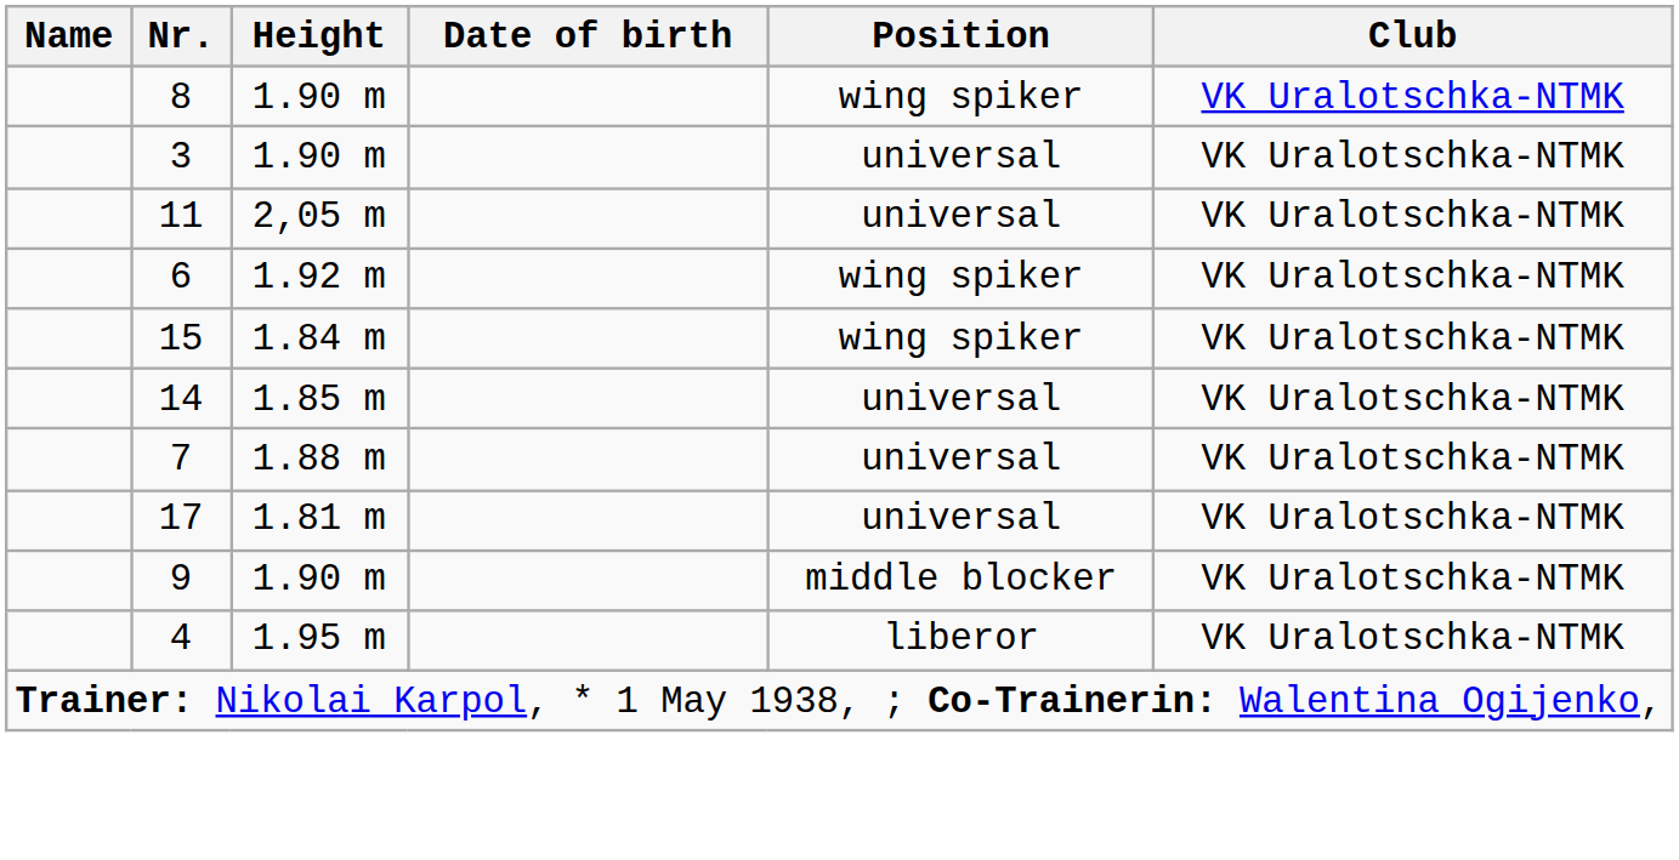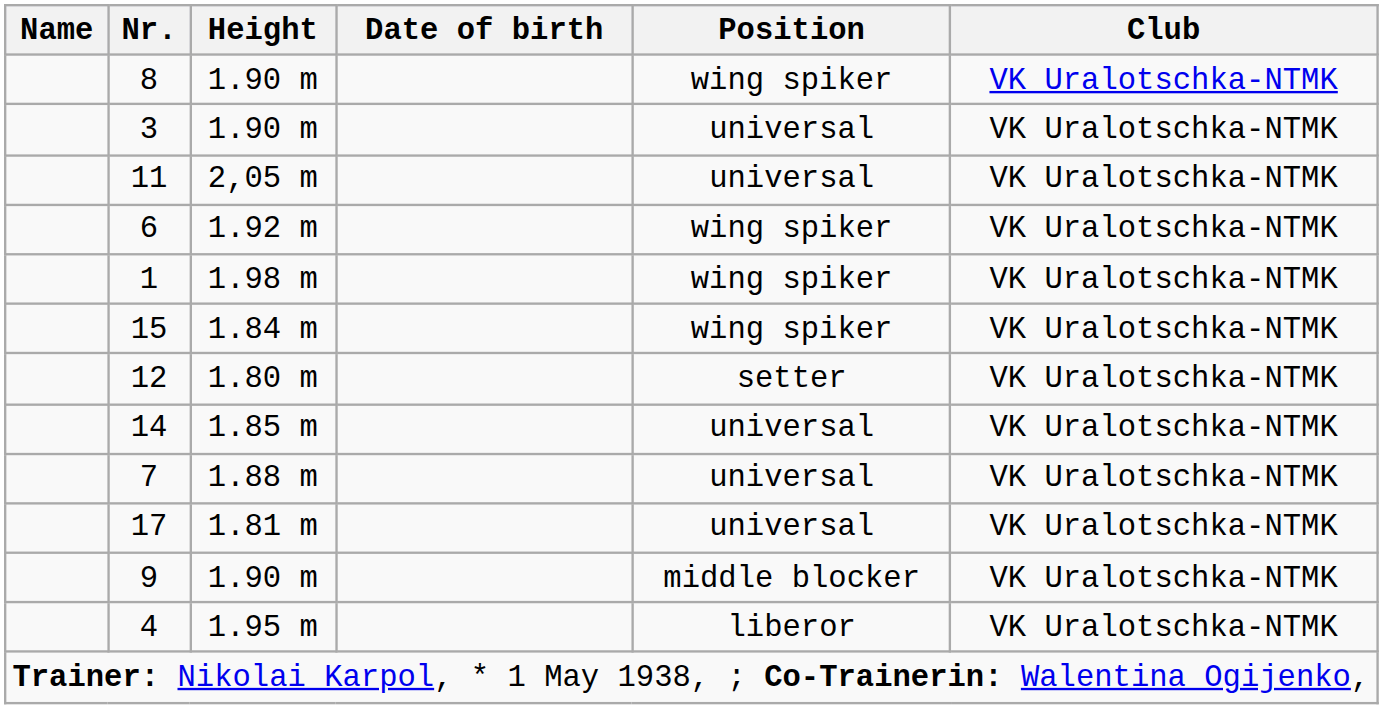+ row: 1 | 1.98 m | wing spiker | VK Uralotschka-NTMK
+ row: 12 | 1.80 m | setter | VK Uralotschka-NTMK
